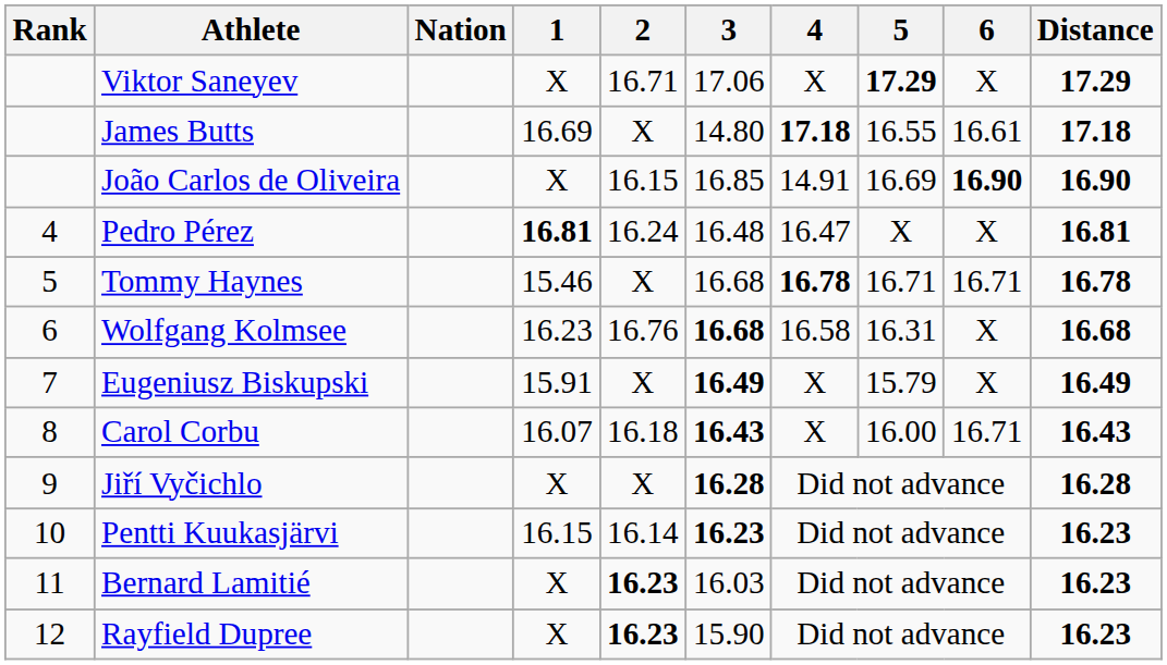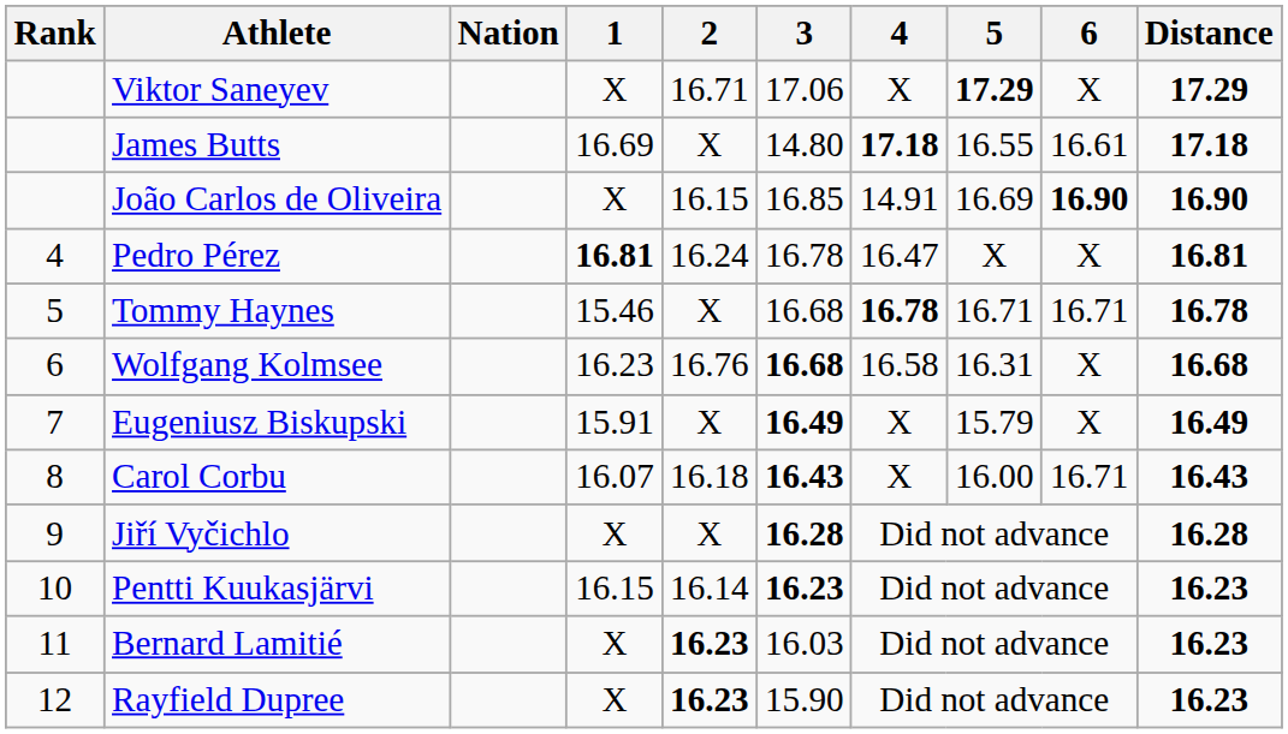Pedro Pérez | 3: 16.48 -> 16.78
